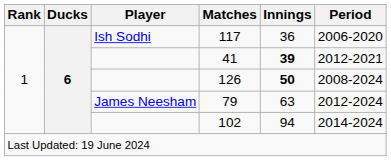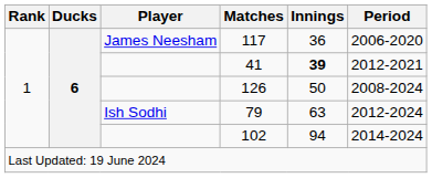117 | Player: Ish Sodhi -> James Neesham
126 | Innings: bold -> normal
79 | Player: James Neesham -> Ish Sodhi
